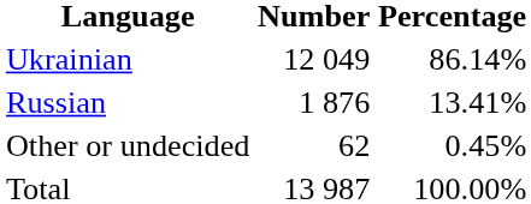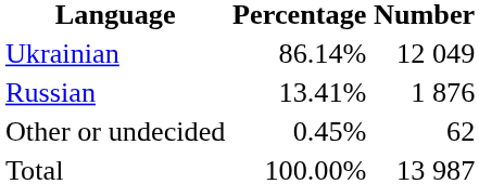columns swapped: Number <-> Percentage
